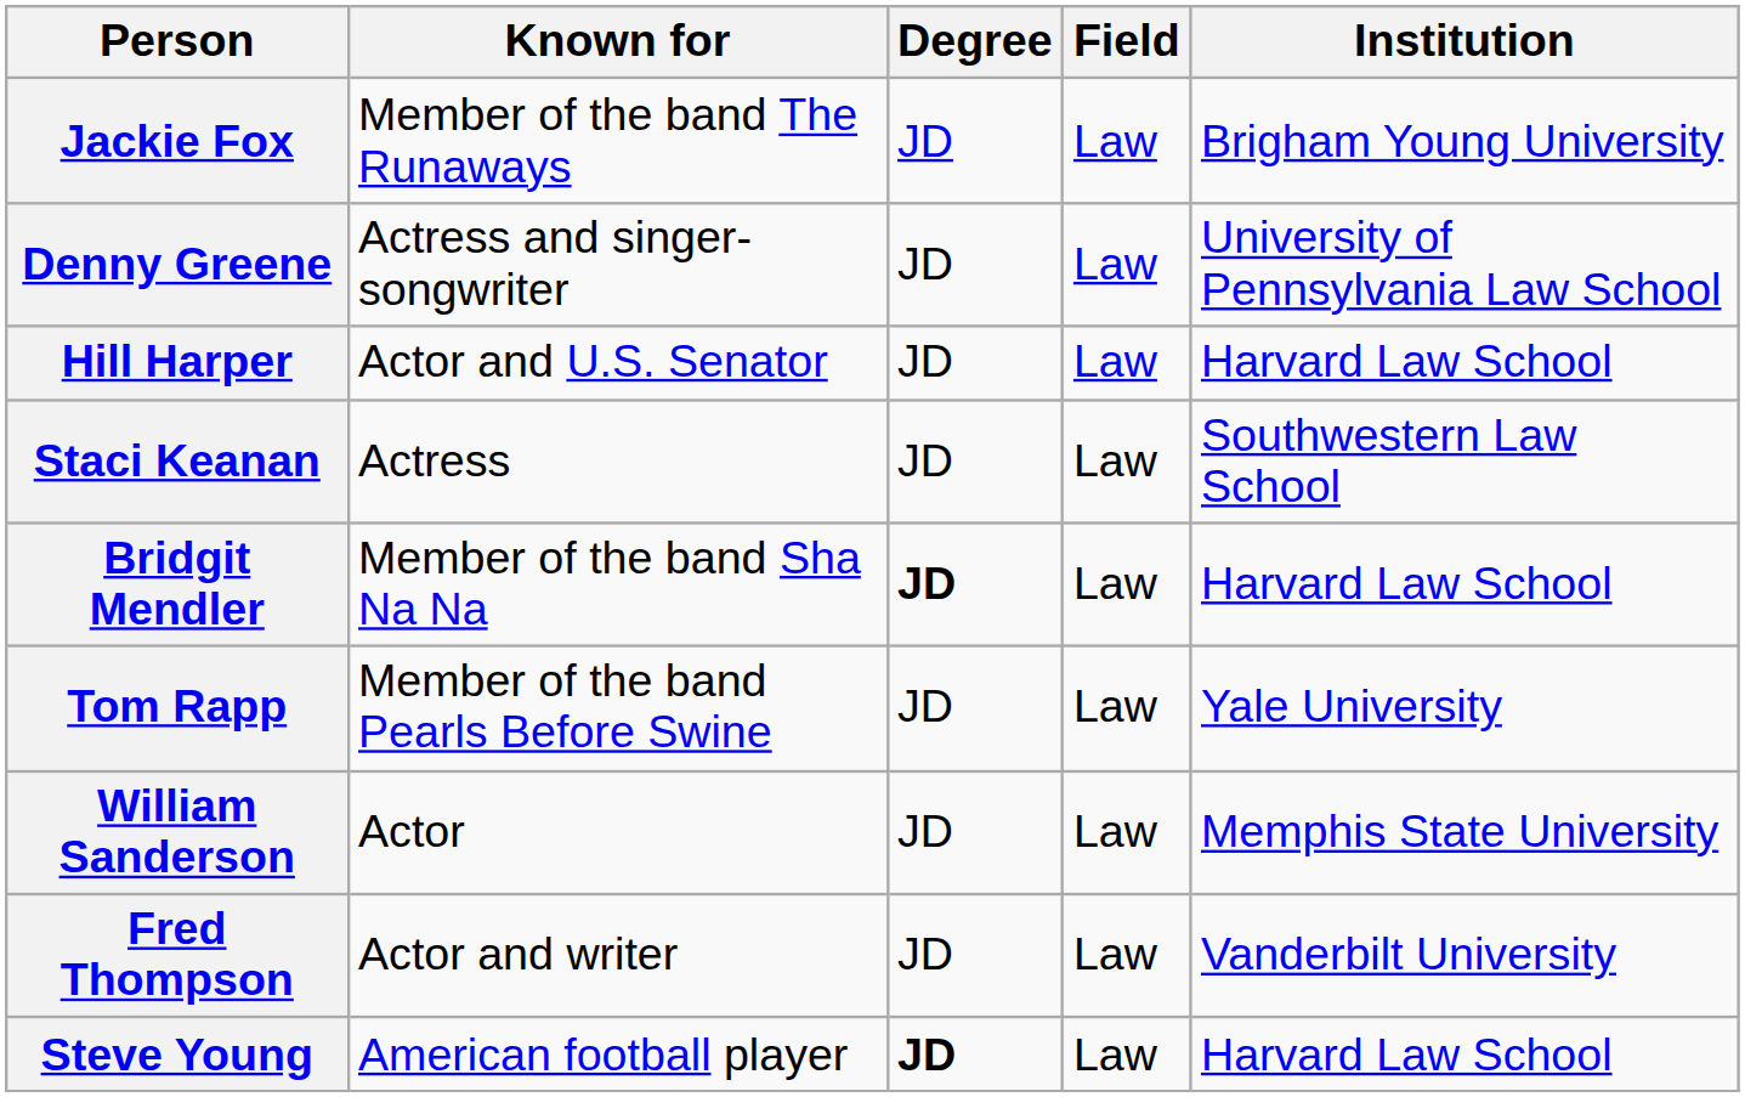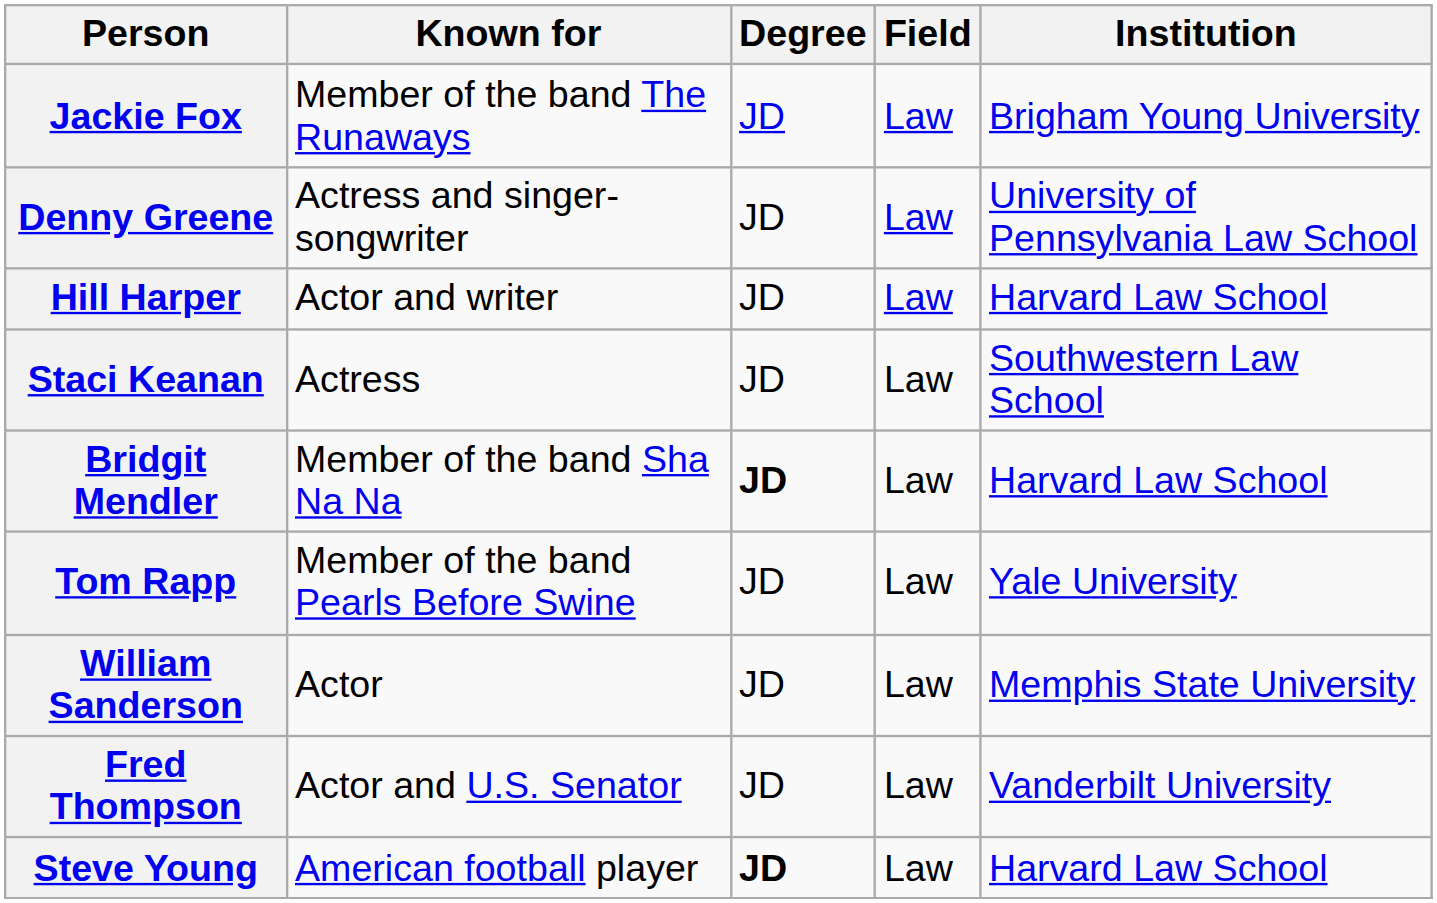Hill Harper | Known for: Actor and U.S. Senator -> Actor and writer
Fred Thompson | Known for: Actor and writer -> Actor and U.S. Senator
